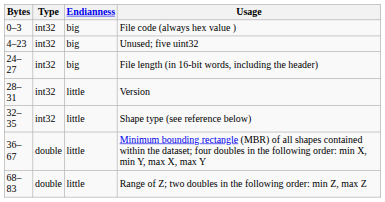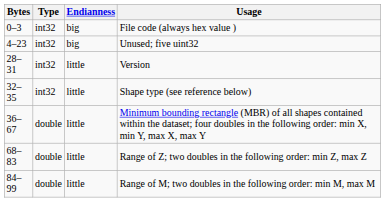- row: 24–27 | int32 | big | File length (in 16-bit words, including the header)
+ row: 84–99 | double | little | Range of M; two doubles in the following order: min M, max M
